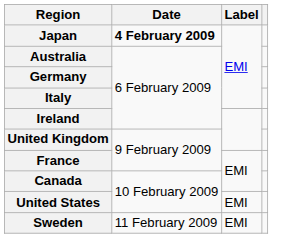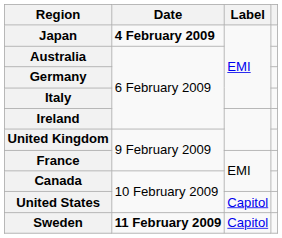United States | Label: EMI -> Capitol
Sweden | Date: normal -> bold
Sweden | Label: EMI -> Capitol
